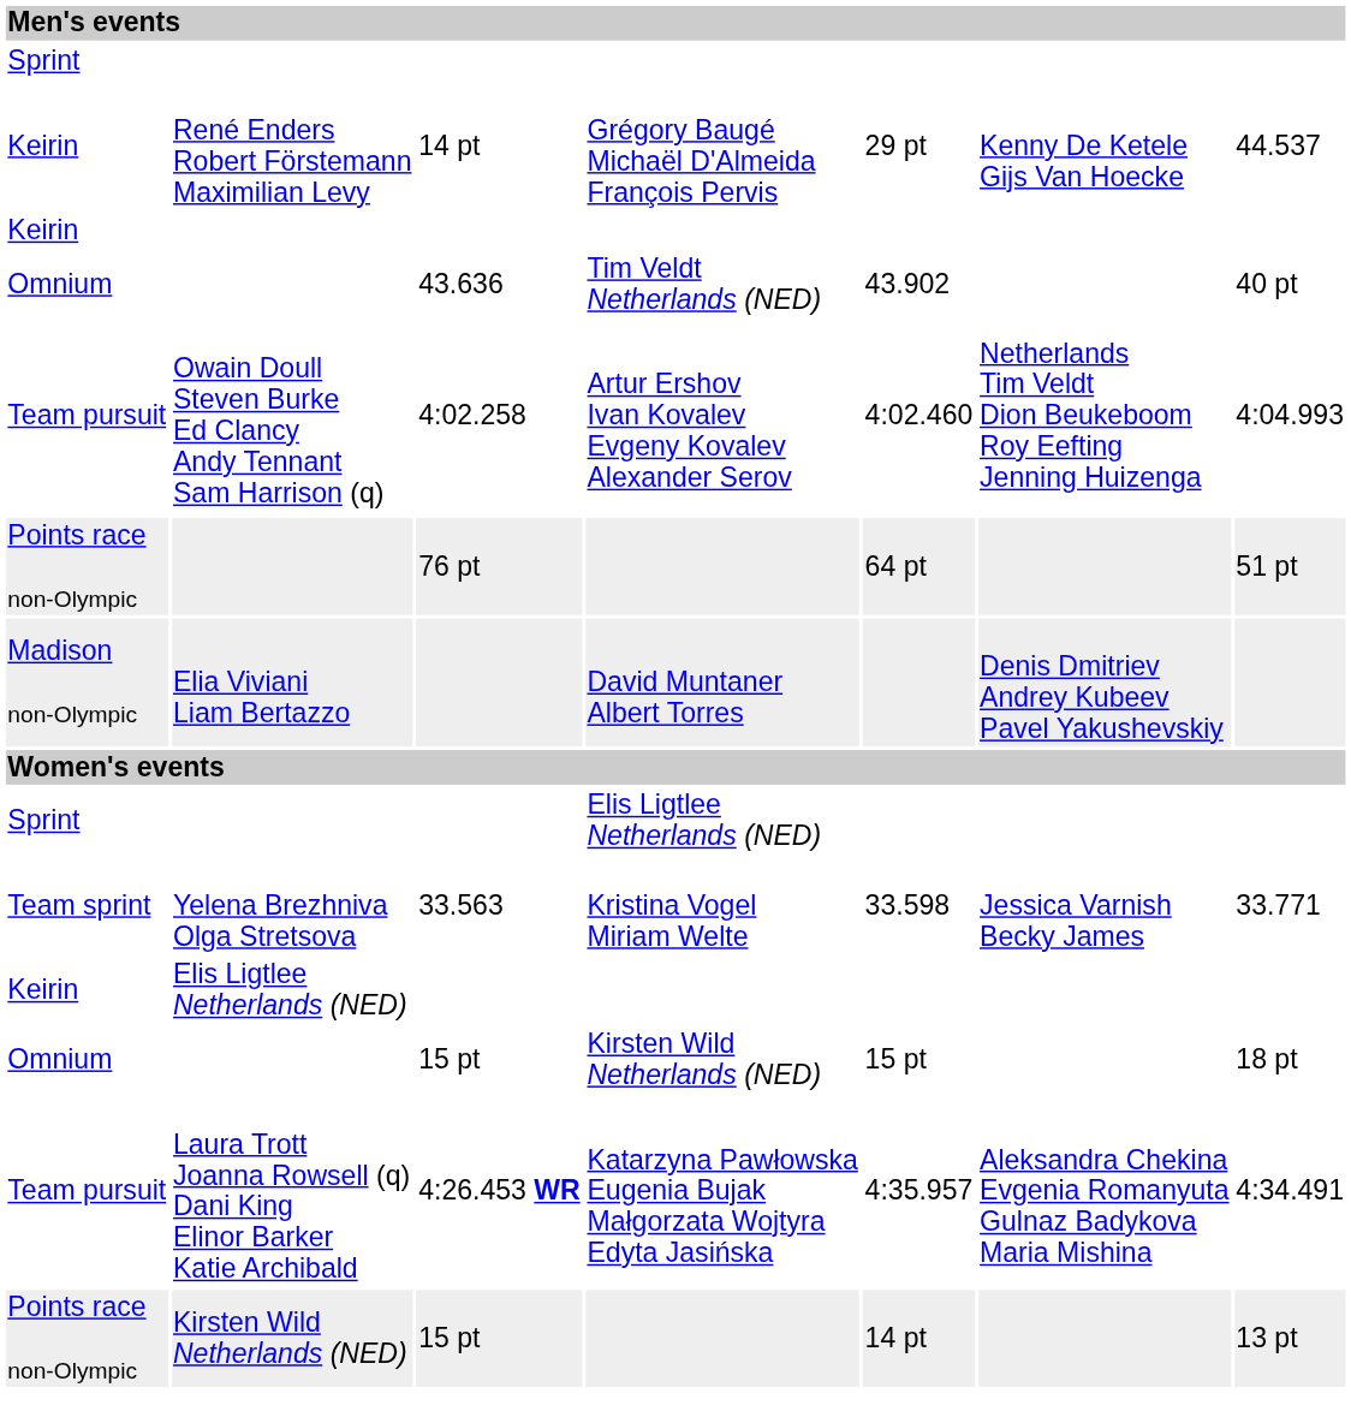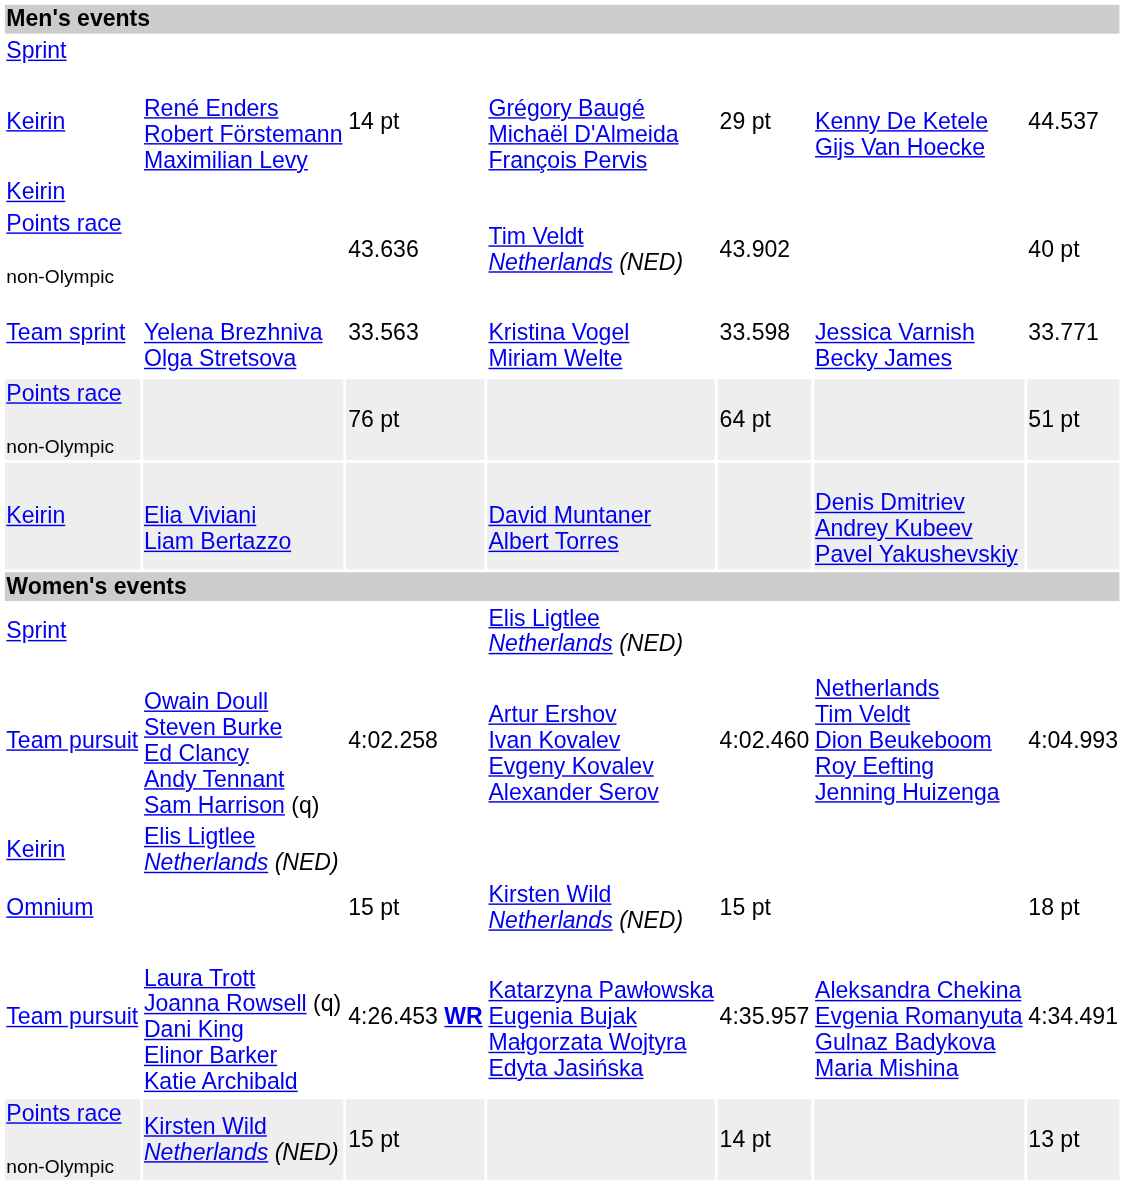Tim Veldt Netherlands (NED) | column 1: Omnium -> Points race non-Olympic
rows swapped: Artur Ershov Ivan Kovalev Evgeny Kovalev Alexander Serov <-> Kristina Vogel Miriam Welte
David Muntaner Albert Torres | column 1: Madison non-Olympic -> Keirin
